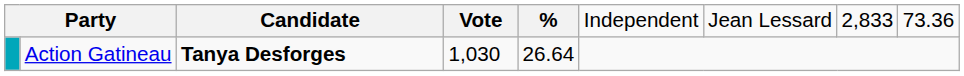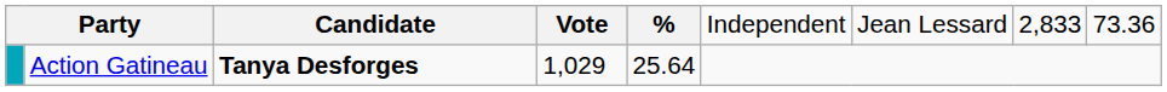Action Gatineau | column 4: 1,030 -> 1,029
Action Gatineau | column 5: 26.64 -> 25.64
